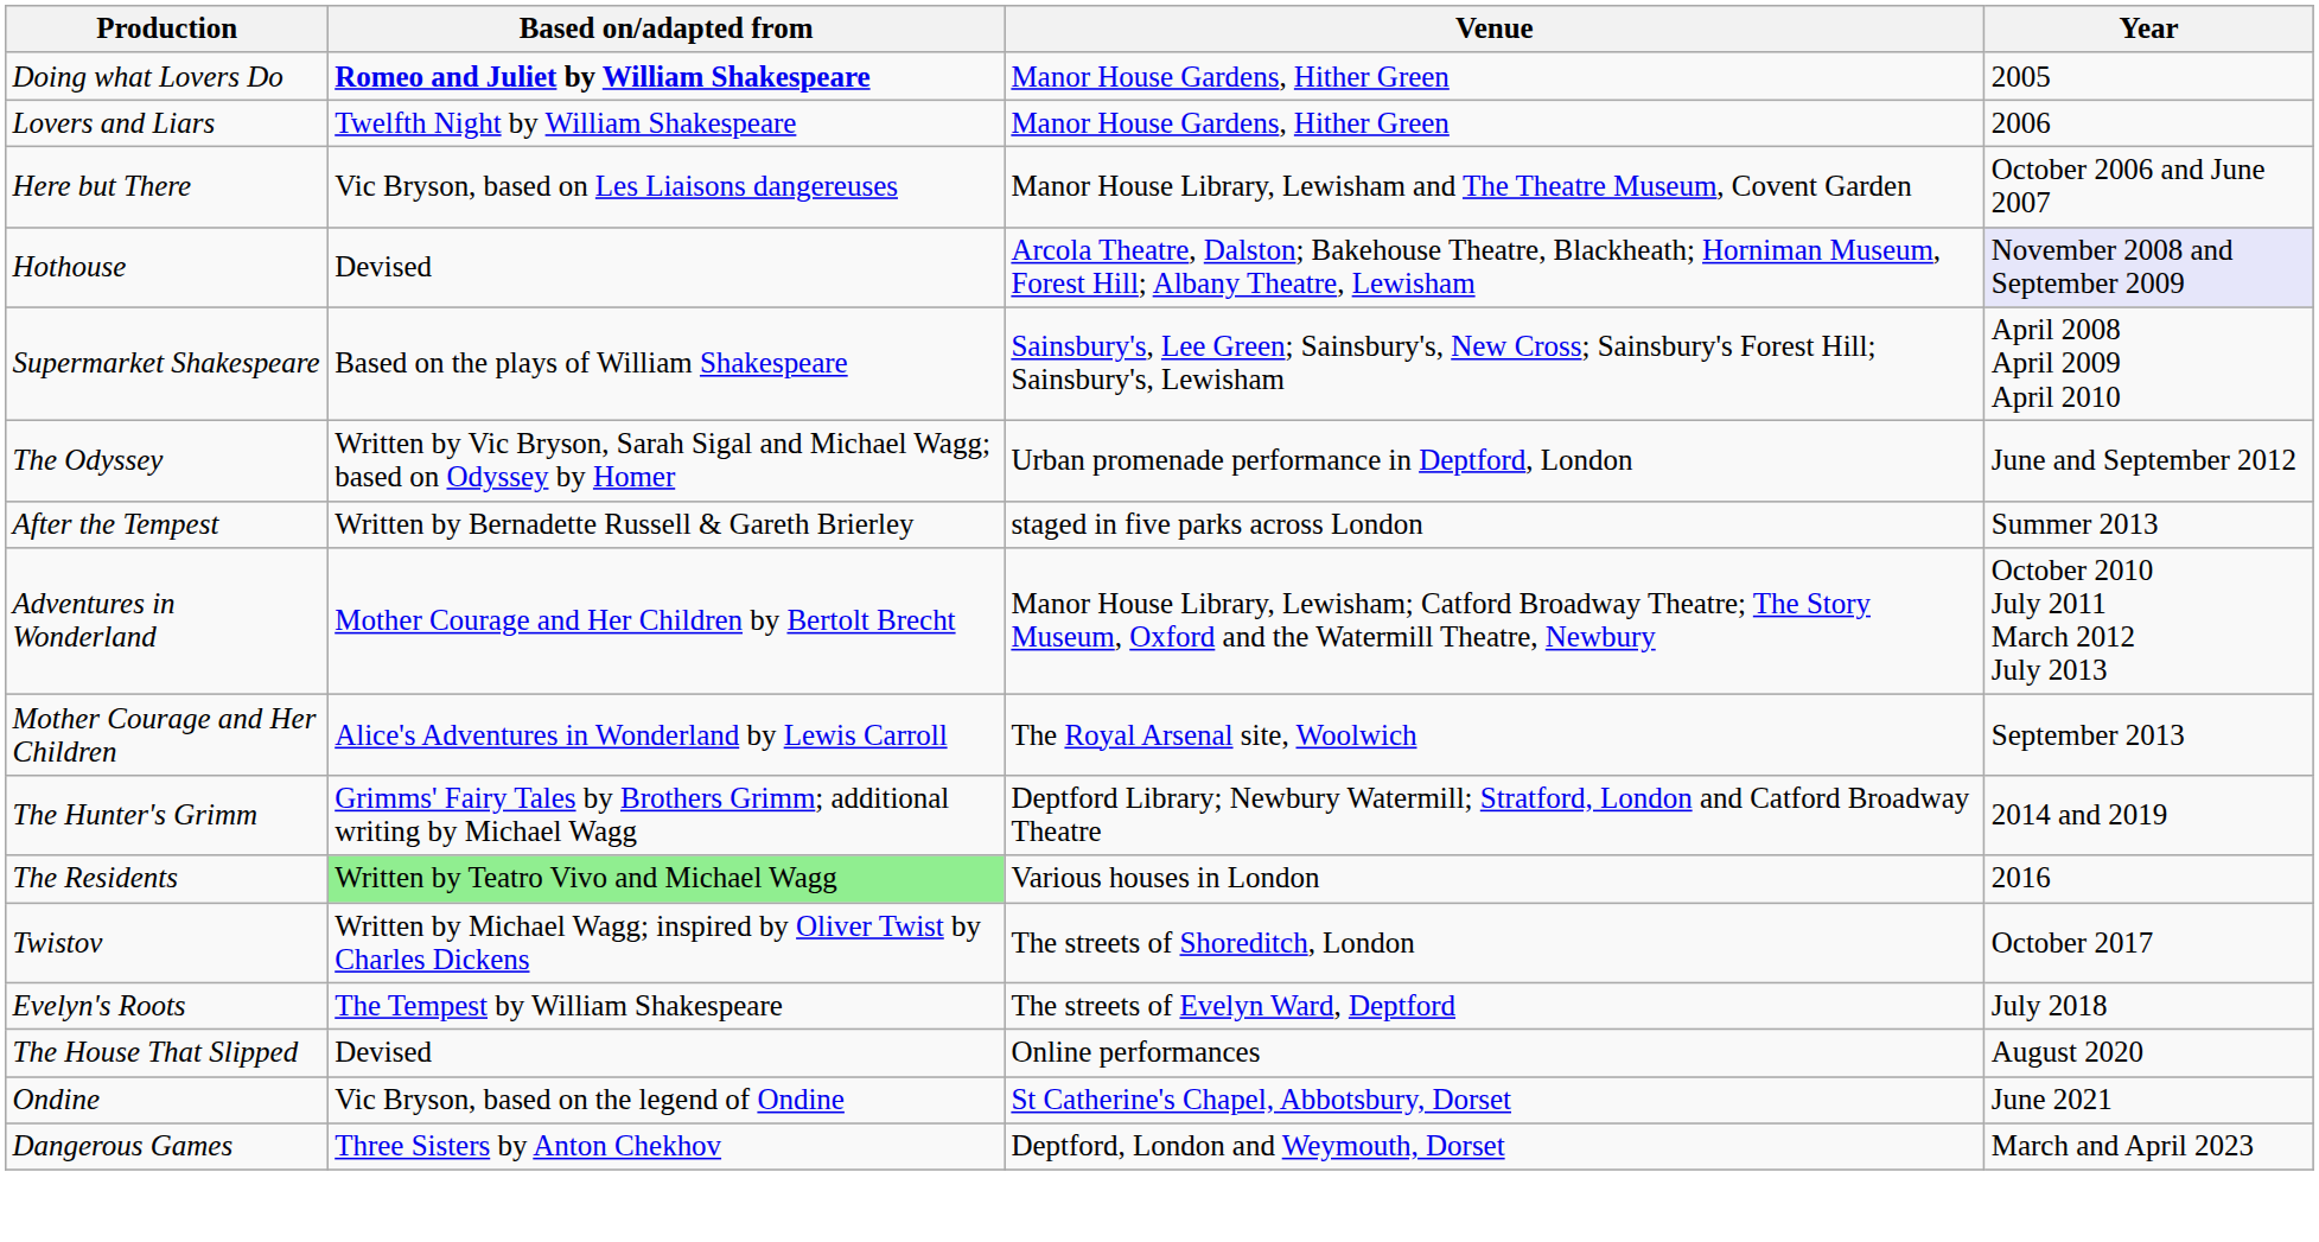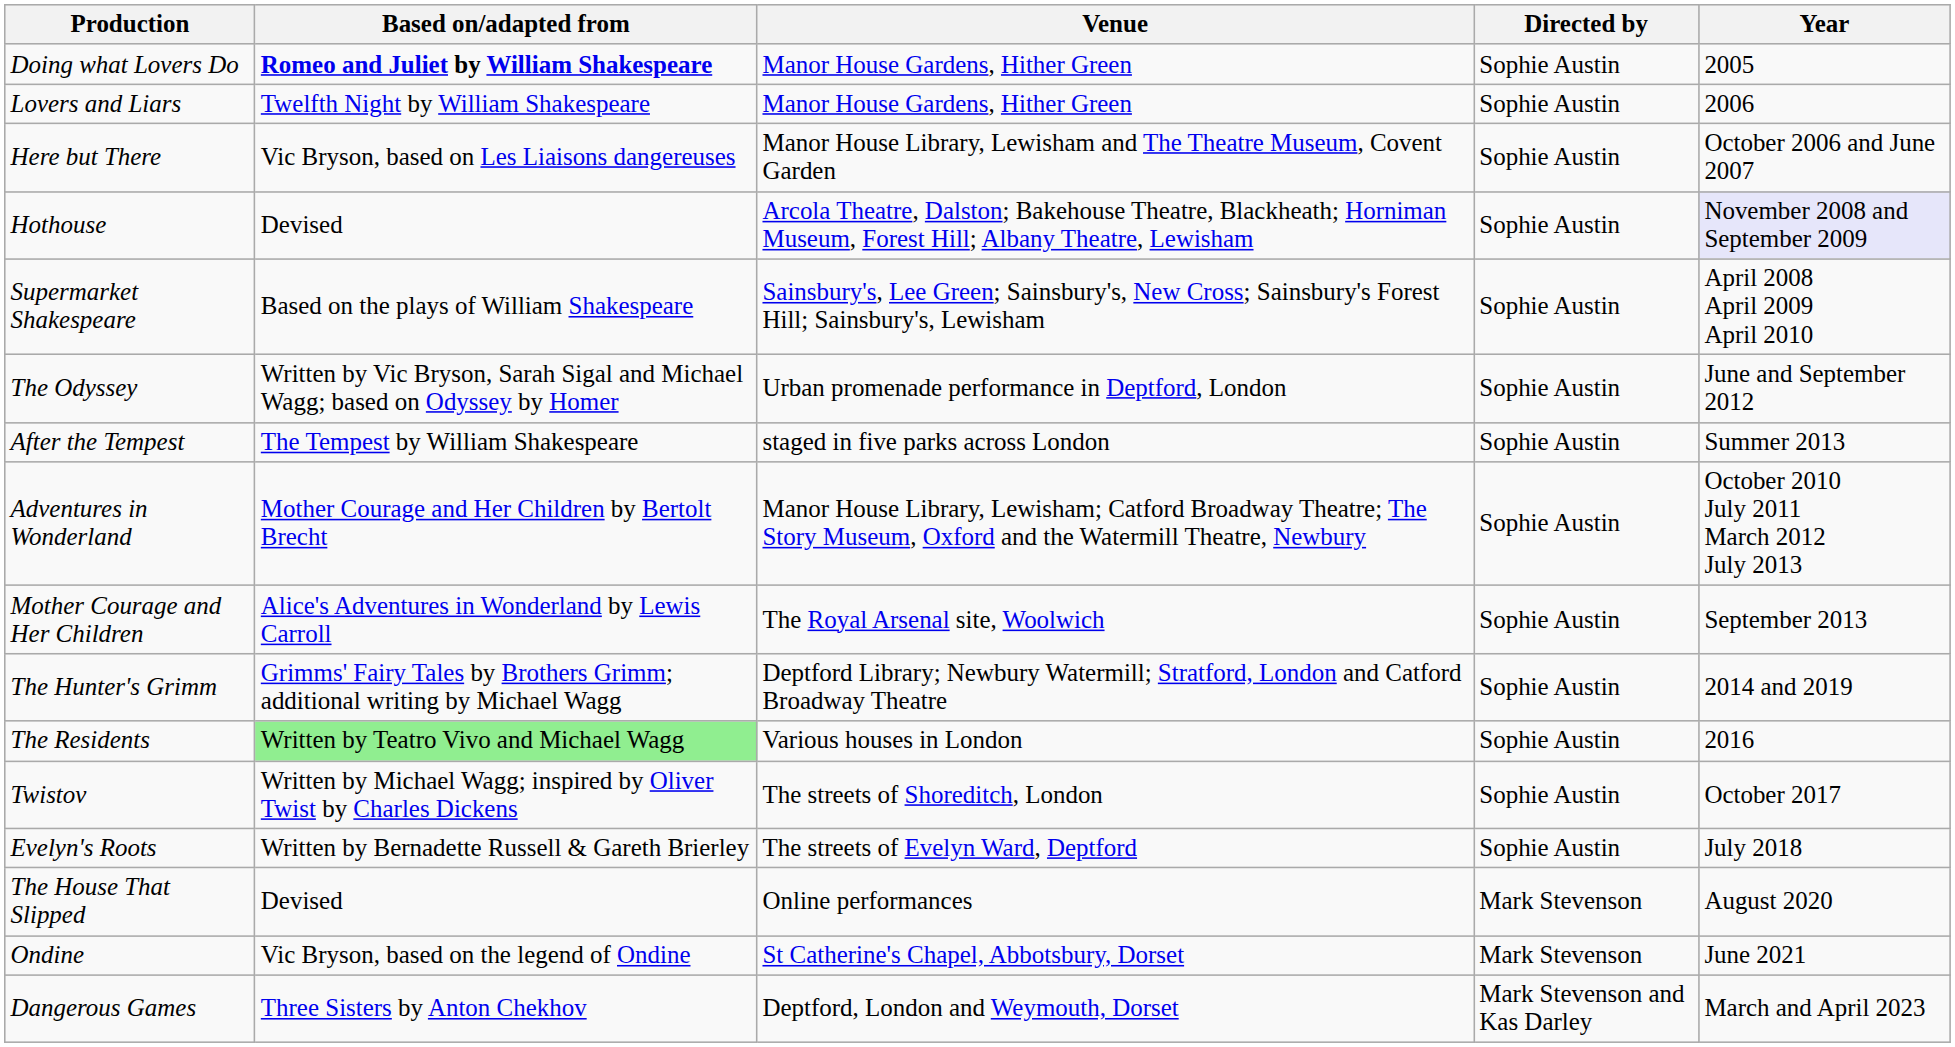+ column: Directed by | Sophie Austin | Sophie Austin | Sophie Austin | Sophie Austin | Sophie Austin | Sophie Austin | Sophie Austin | Sophie Austin | Sophie Austin | Sophie Austin | Sophie Austin | Sophie Austin | Sophie Austin | Mark Stevenson | Mark Stevenson | Mark Stevenson and Kas Darley
After the Tempest | Based on/adapted from: Written by Bernadette Russell & Gareth Brierley -> The Tempest by William Shakespeare
Evelyn's Roots | Based on/adapted from: The Tempest by William Shakespeare -> Written by Bernadette Russell & Gareth Brierley
